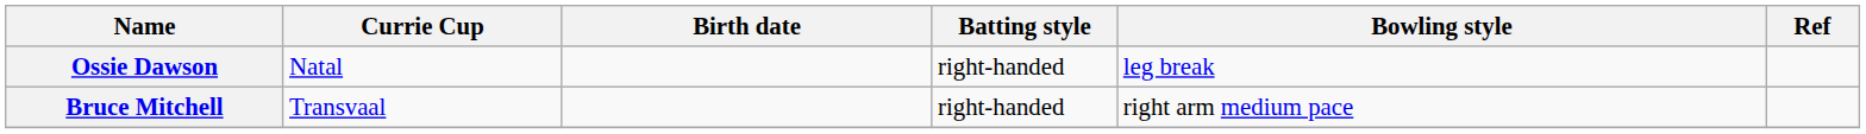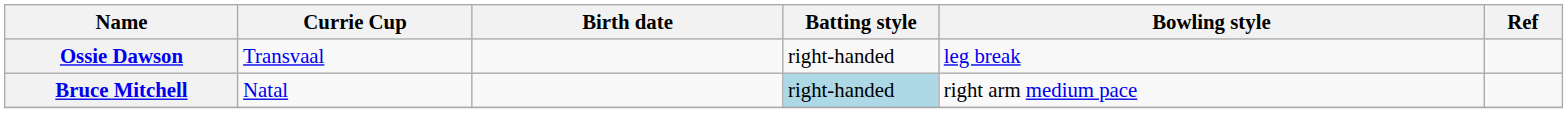Ossie Dawson | Currie Cup: Natal -> Transvaal
Bruce Mitchell | Currie Cup: Transvaal -> Natal
Bruce Mitchell | Batting style: no background -> lightblue background
